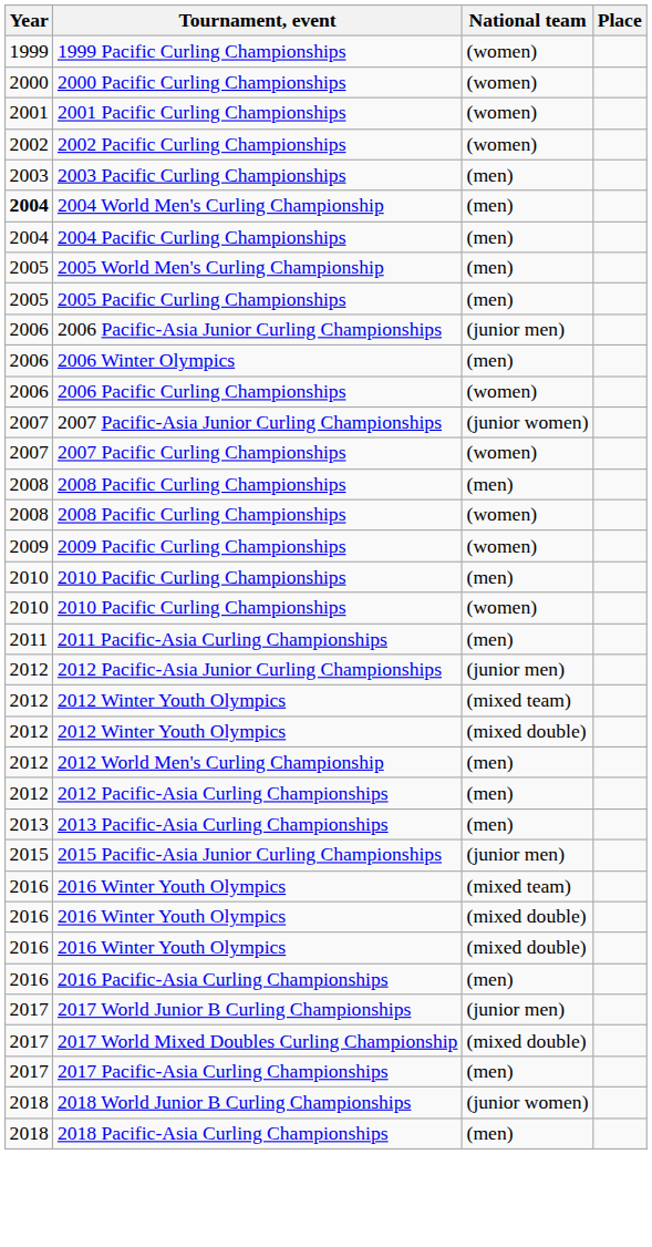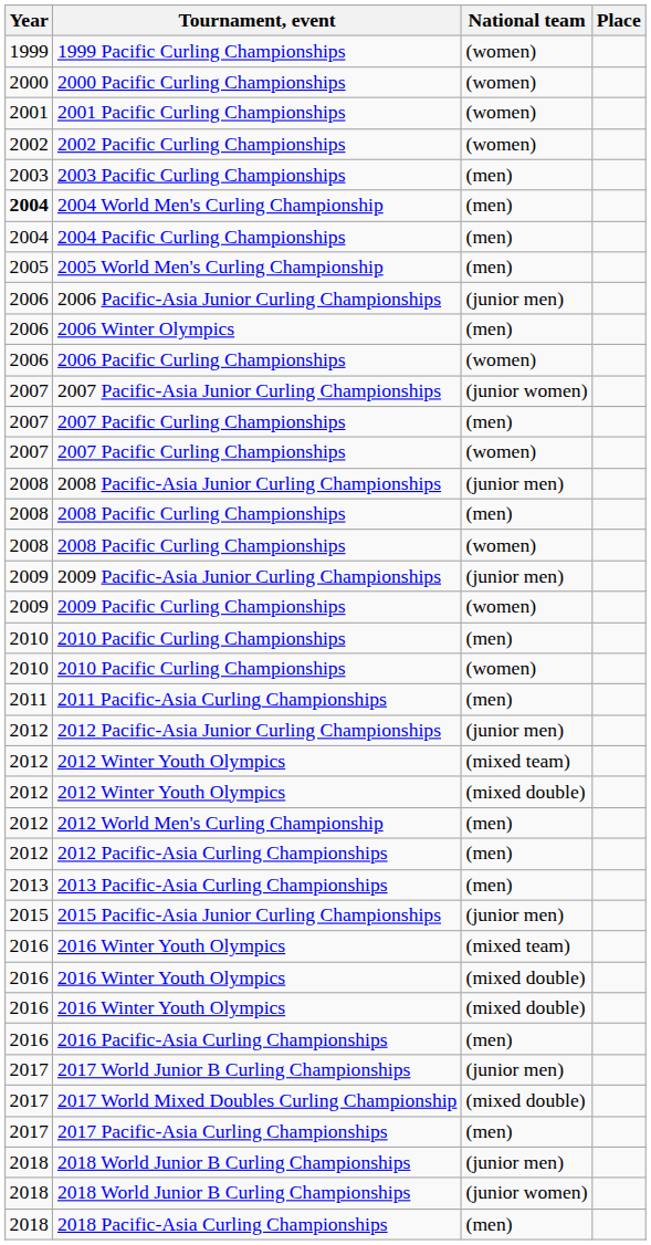- row: 2005 | 2005 Pacific Curling Championships | (men)
+ row: 2007 | 2007 Pacific Curling Championships | (men)
+ row: 2008 | 2008 Pacific-Asia Junior Curling Championships | (junior men)
+ row: 2009 | 2009 Pacific-Asia Junior Curling Championships | (junior men)
+ row: 2018 | 2018 World Junior B Curling Championships | (junior men)
